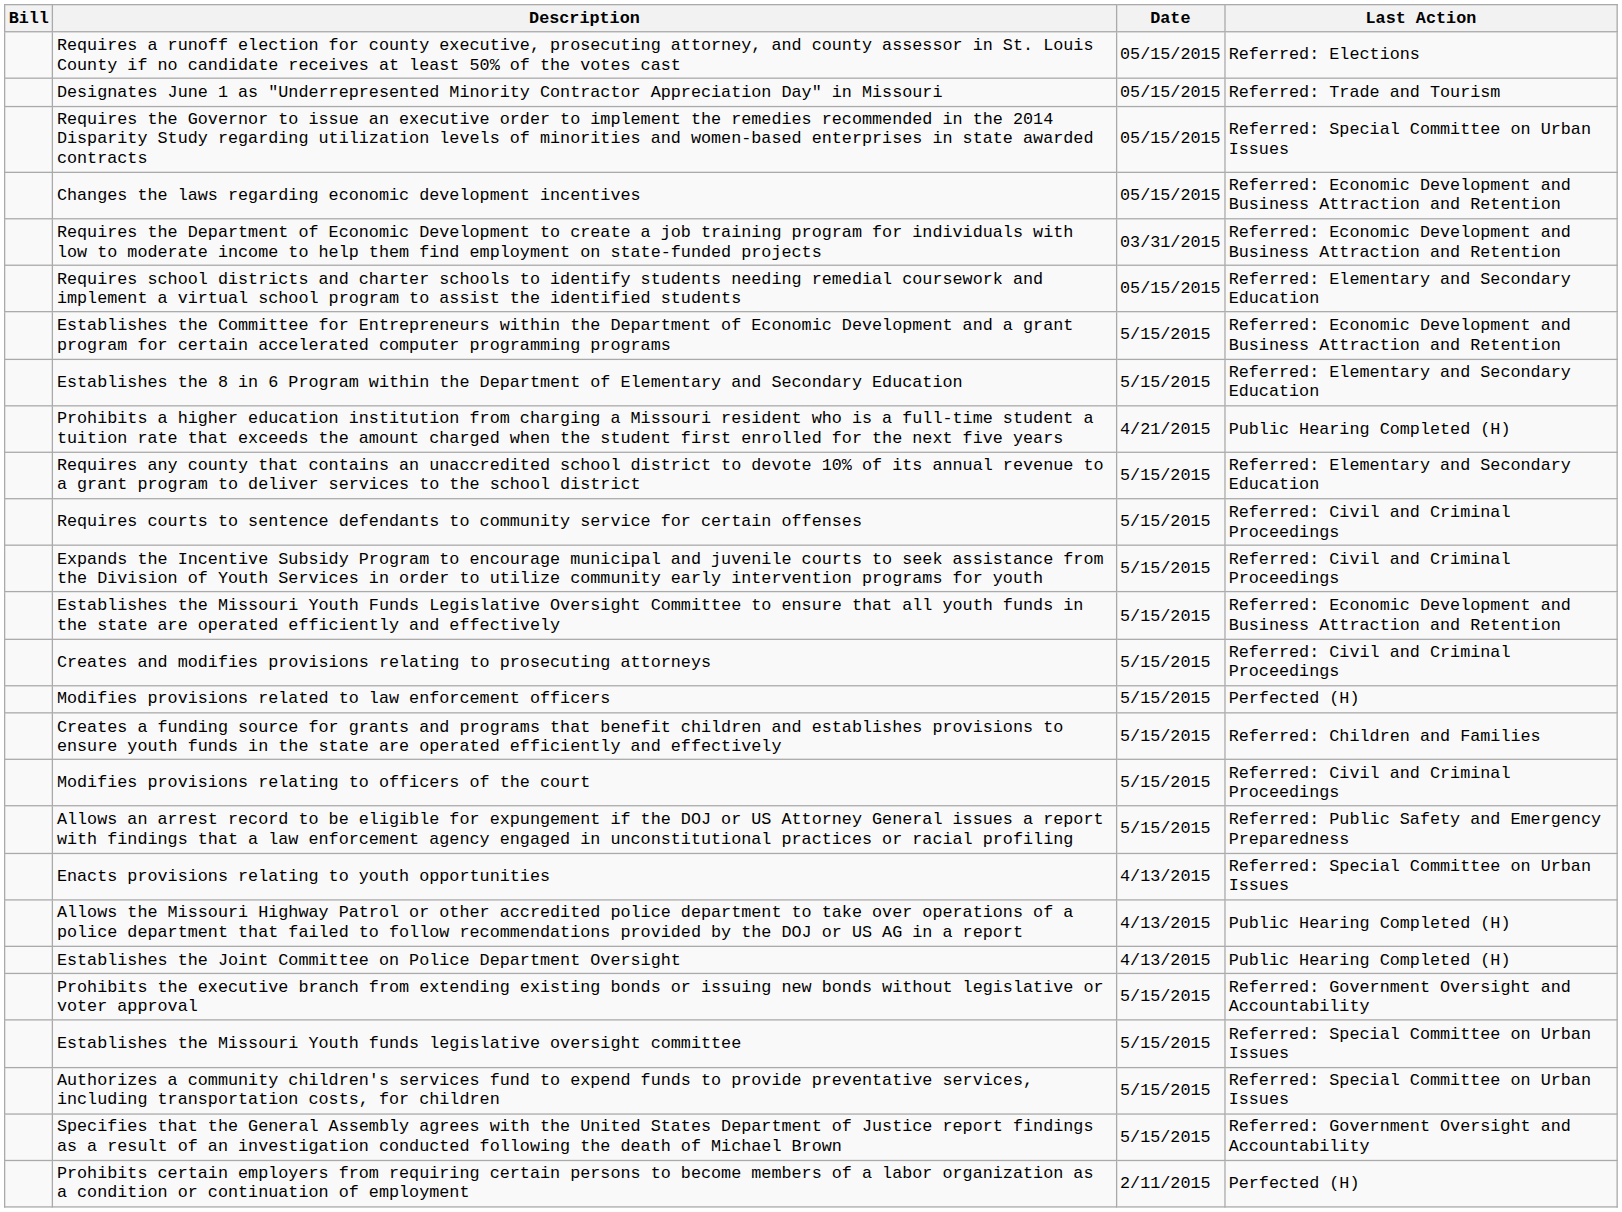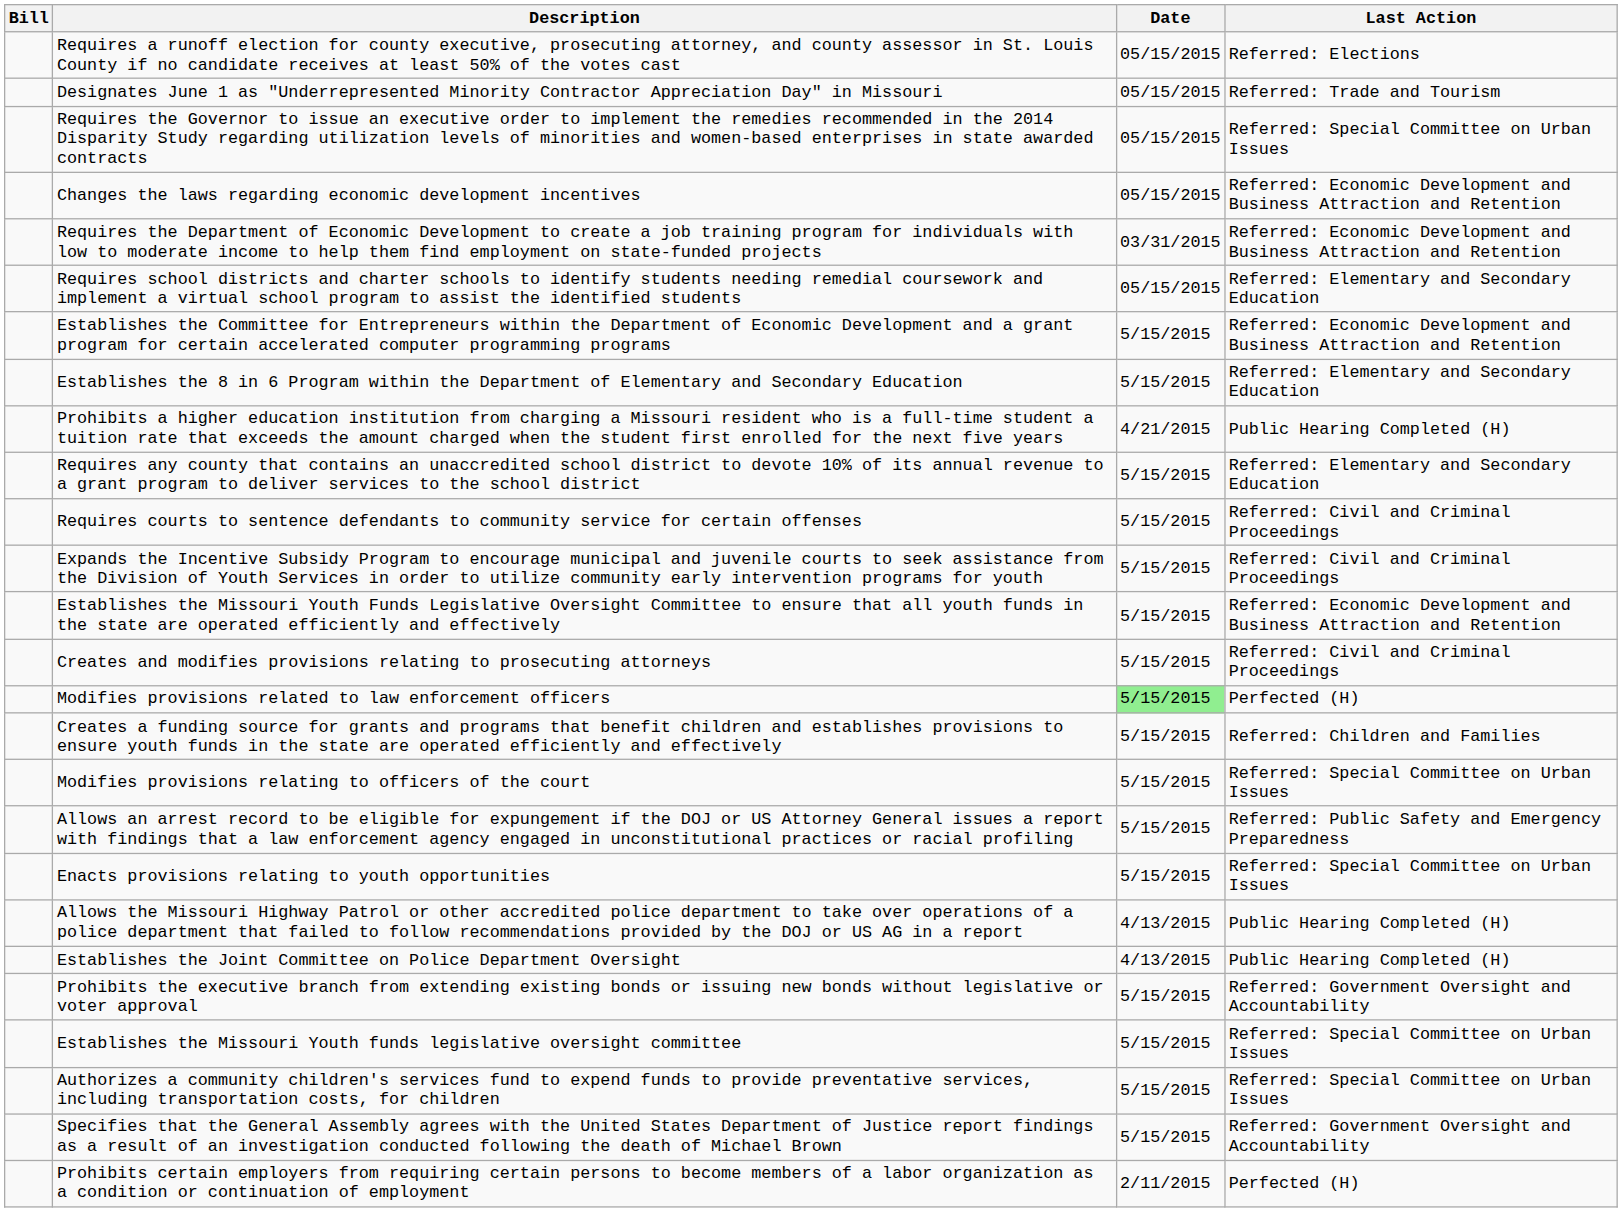Modifies provisions related to law enforcement officers | Date: no background -> lightgreen background
Modifies provisions relating to officers of the court | Last Action: Referred: Civil and Criminal Proceedings -> Referred: Special Committee on Urban Issues
Enacts provisions relating to youth opportunities | Date: 4/13/2015 -> 5/15/2015
